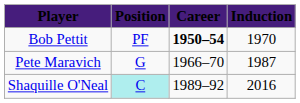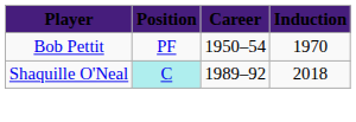Bob Pettit | Career: bold -> normal
- row: Pete Maravich | G | 1966–70 | 1987
Shaquille O'Neal | Induction: 2016 -> 2018
